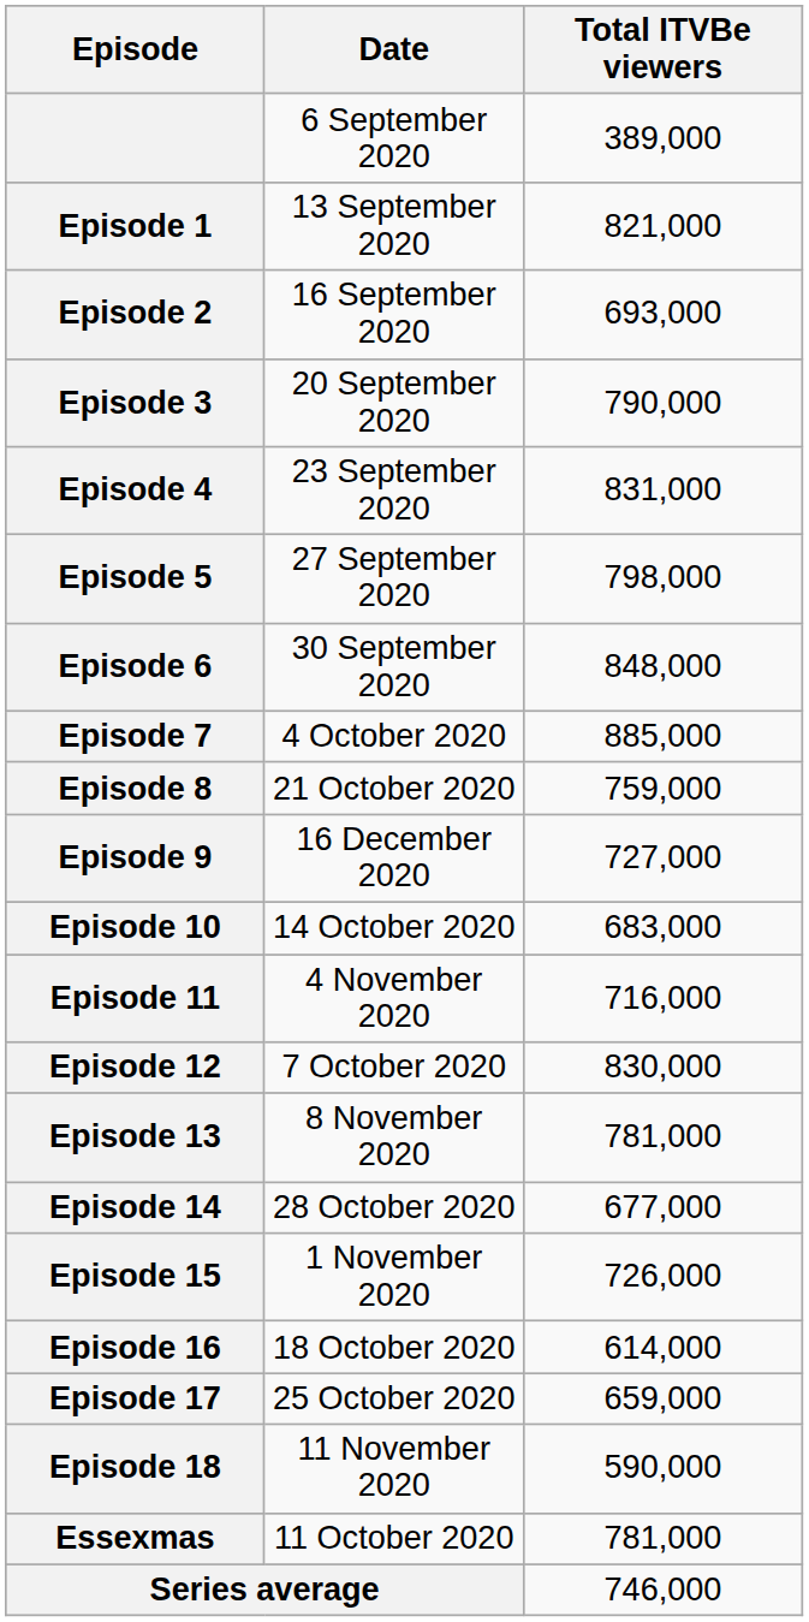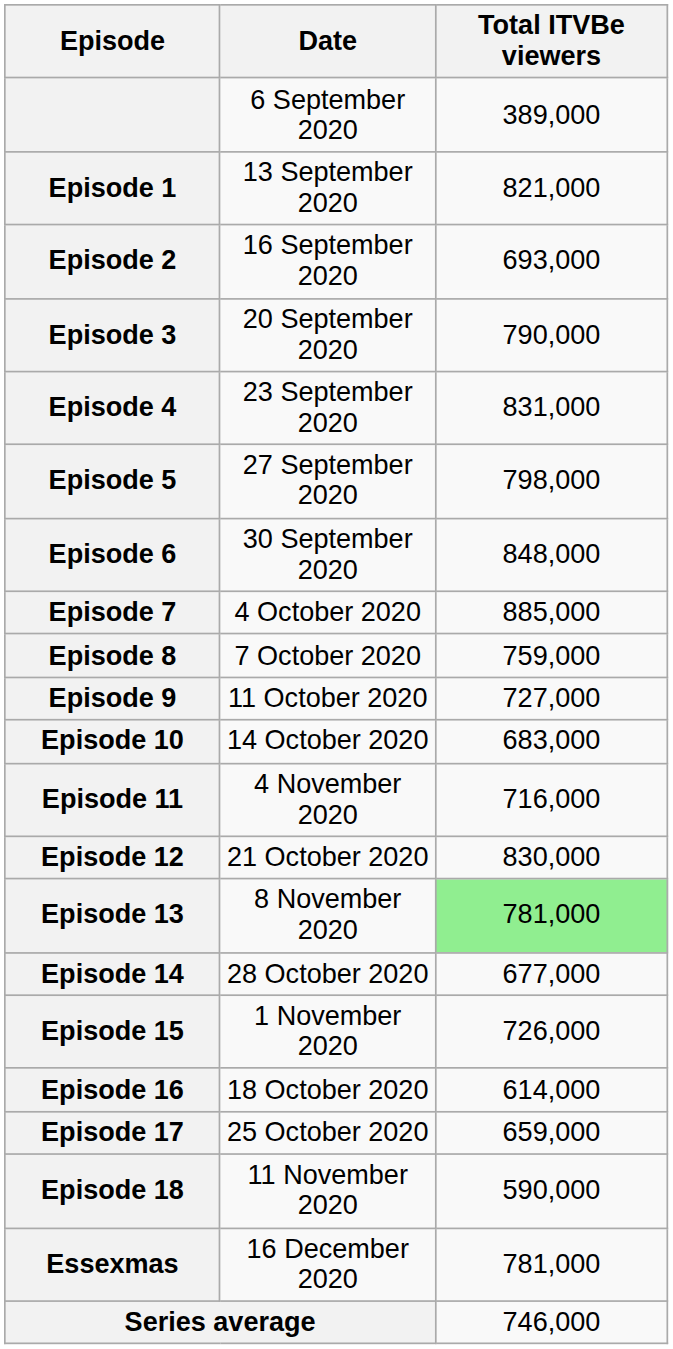Episode 8 | Date: 21 October 2020 -> 7 October 2020
Episode 9 | Date: 16 December 2020 -> 11 October 2020
Episode 12 | Date: 7 October 2020 -> 21 October 2020
Episode 13 | Total ITVBe viewers: no background -> lightgreen background
Essexmas | Date: 11 October 2020 -> 16 December 2020
